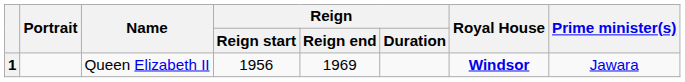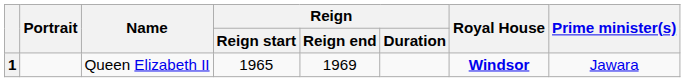1 | Reign / Reign start: 1956 -> 1965
